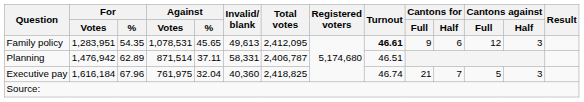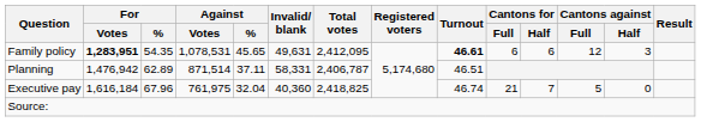Family policy | For / Votes: normal -> bold
Family policy | Invalid/ blank: 49,613 -> 49,631
Family policy | Cantons for / Full: 9 -> 6
Executive pay | Cantons against / Half: 3 -> 0
